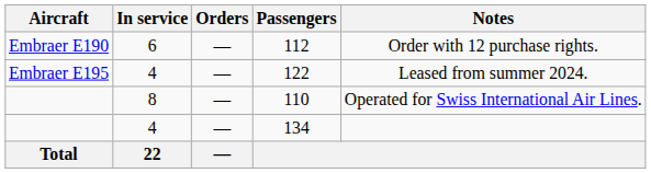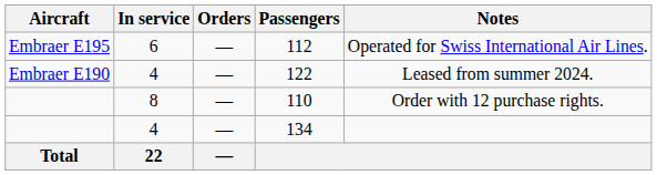112 | Aircraft: Embraer E190 -> Embraer E195
112 | Notes: Order with 12 purchase rights. -> Operated for Swiss International Air Lines.
122 | Aircraft: Embraer E195 -> Embraer E190
110 | Notes: Operated for Swiss International Air Lines. -> Order with 12 purchase rights.
